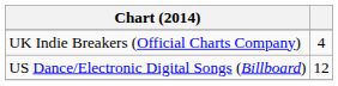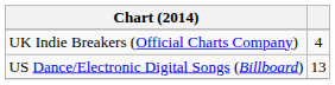US Dance/Electronic Digital Songs (Billboard) | column 2: 12 -> 13
